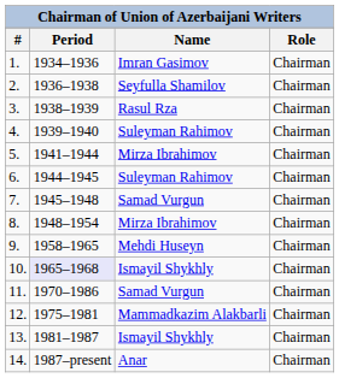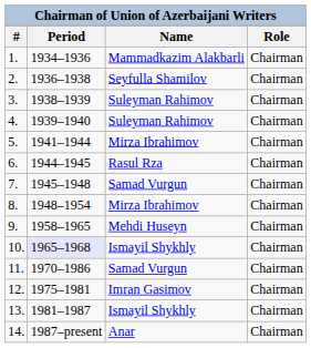1. | Name: Imran Gasimov -> Mammadkazim Alakbarli
3. | Name: Rasul Rza -> Suleyman Rahimov
6. | Name: Suleyman Rahimov -> Rasul Rza
12. | Name: Mammadkazim Alakbarli -> Imran Gasimov
